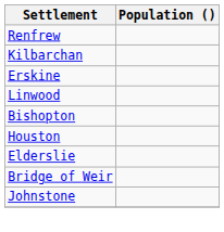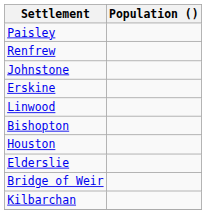+ row: Paisley
rows swapped: Johnstone <-> Kilbarchan
